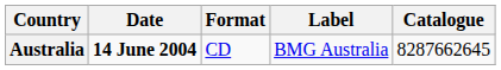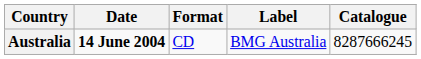Australia | Catalogue: 8287662645 -> 8287666245
